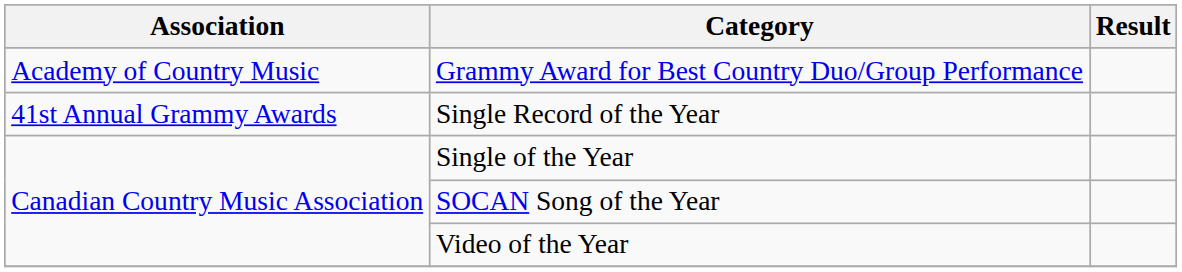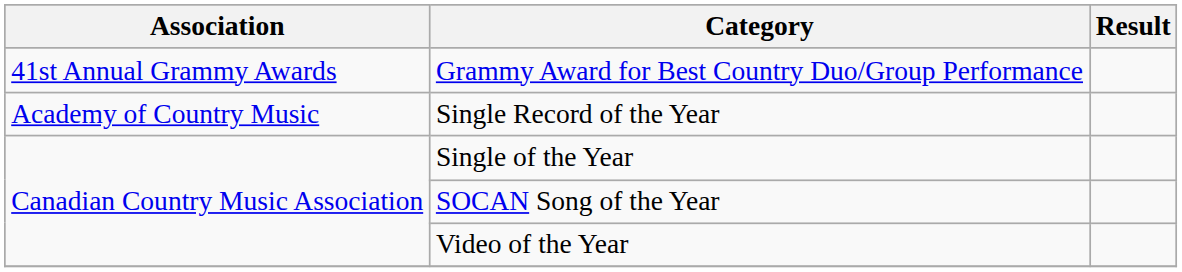Grammy Award for Best Country Duo/Group Performance | Association: Academy of Country Music -> 41st Annual Grammy Awards
Single Record of the Year | Association: 41st Annual Grammy Awards -> Academy of Country Music
